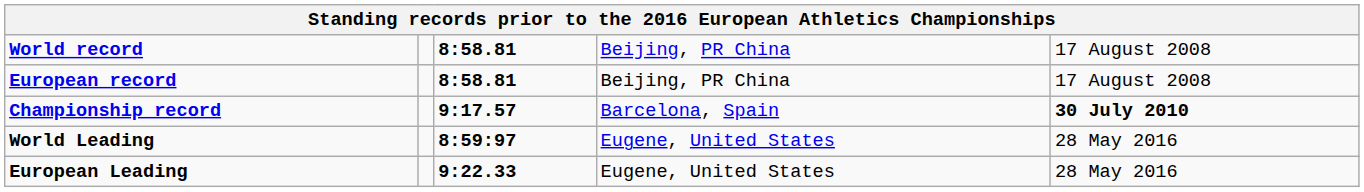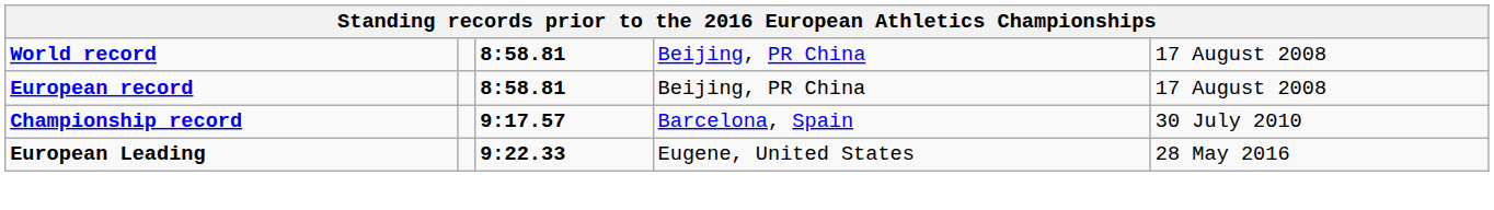Championship record | column 5: bold -> normal
- row: World Leading | 8:59:97 | Eugene, United States | 28 May 2016
